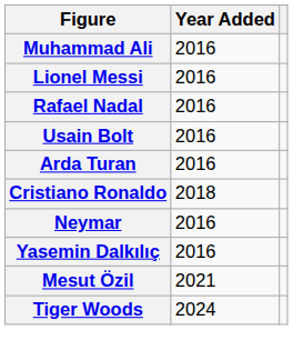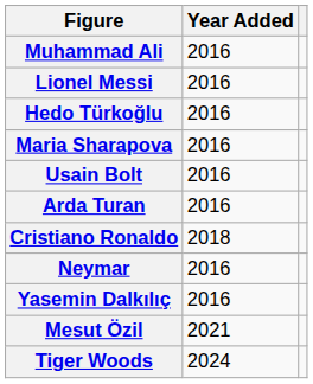+ row: Hedo Türkoğlu | 2016
- row: Rafael Nadal | 2016
+ row: Maria Sharapova | 2016
